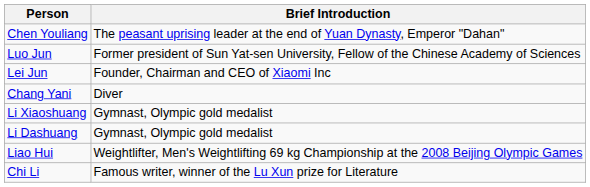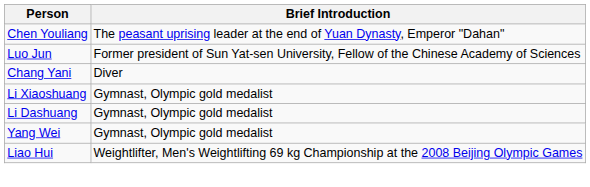- row: Lei Jun | Founder, Chairman and CEO of Xiaomi Inc
+ row: Yang Wei | Gymnast, Olympic gold medalist
- row: Chi Li | Famous writer, winner of the Lu Xun prize for Literature
